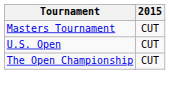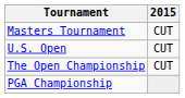+ row: PGA Championship
